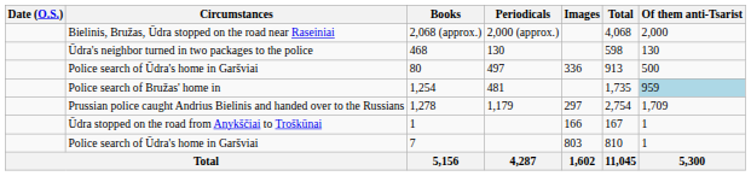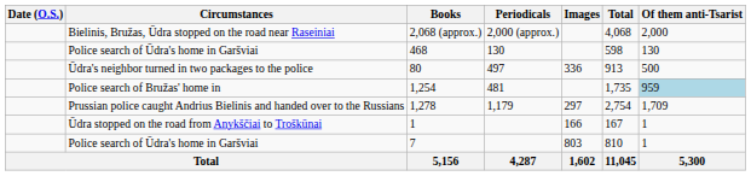468 | Circumstances: Ūdra's neighbor turned in two packages to the police -> Police search of Ūdra's home in Garšviai
80 | Circumstances: Police search of Ūdra's home in Garšviai -> Ūdra's neighbor turned in two packages to the police
